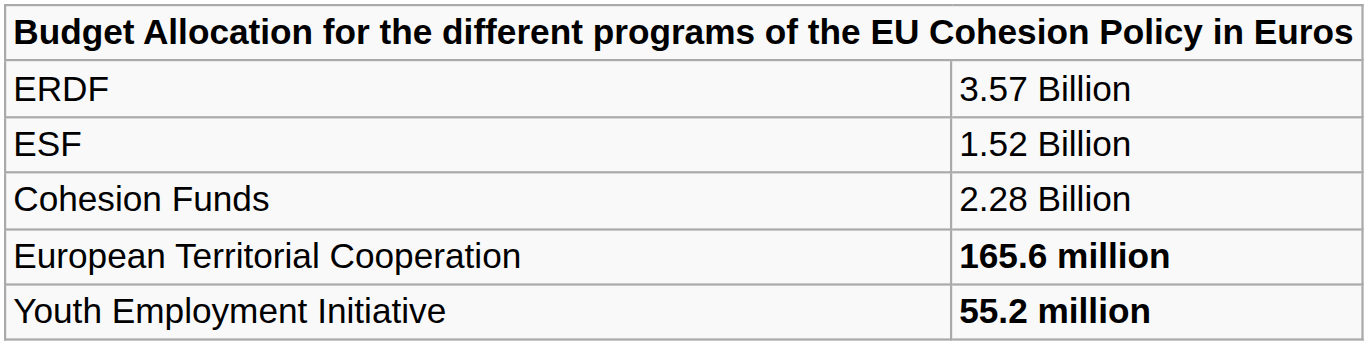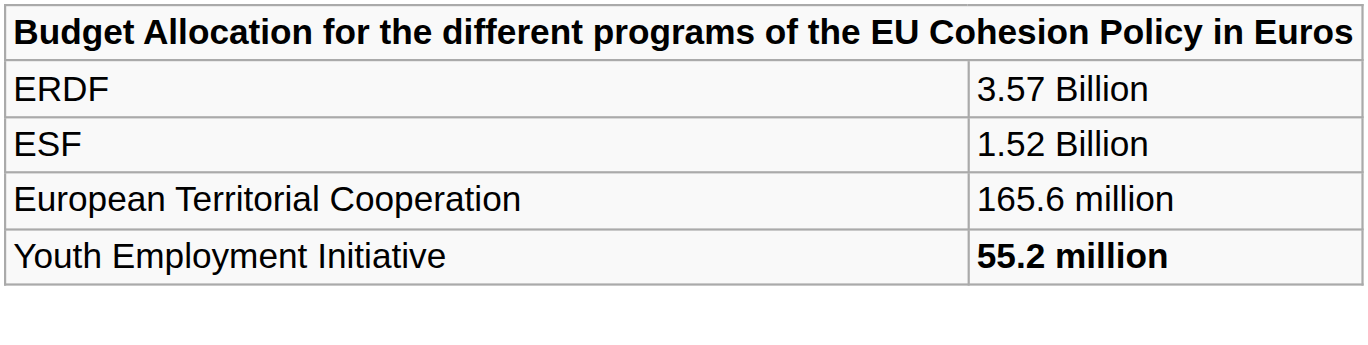- row: Cohesion Funds | 2.28 Billion
European Territorial Cooperation | column 2: bold -> normal
